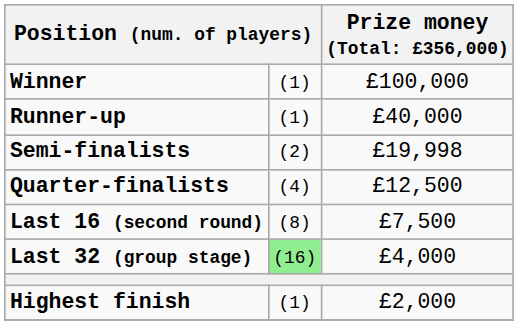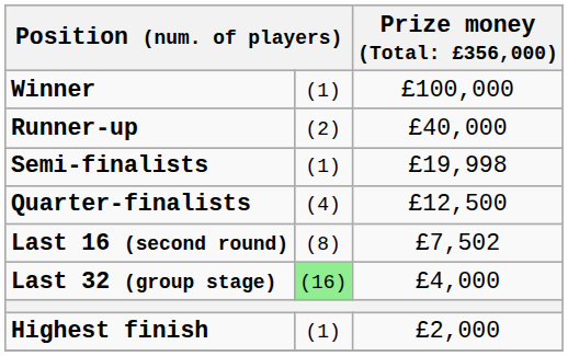Runner-up | column 2: (1) -> (2)
Semi-finalists | column 2: (2) -> (1)
Last 16 (second round) | column 3: £7,500 -> £7,502
